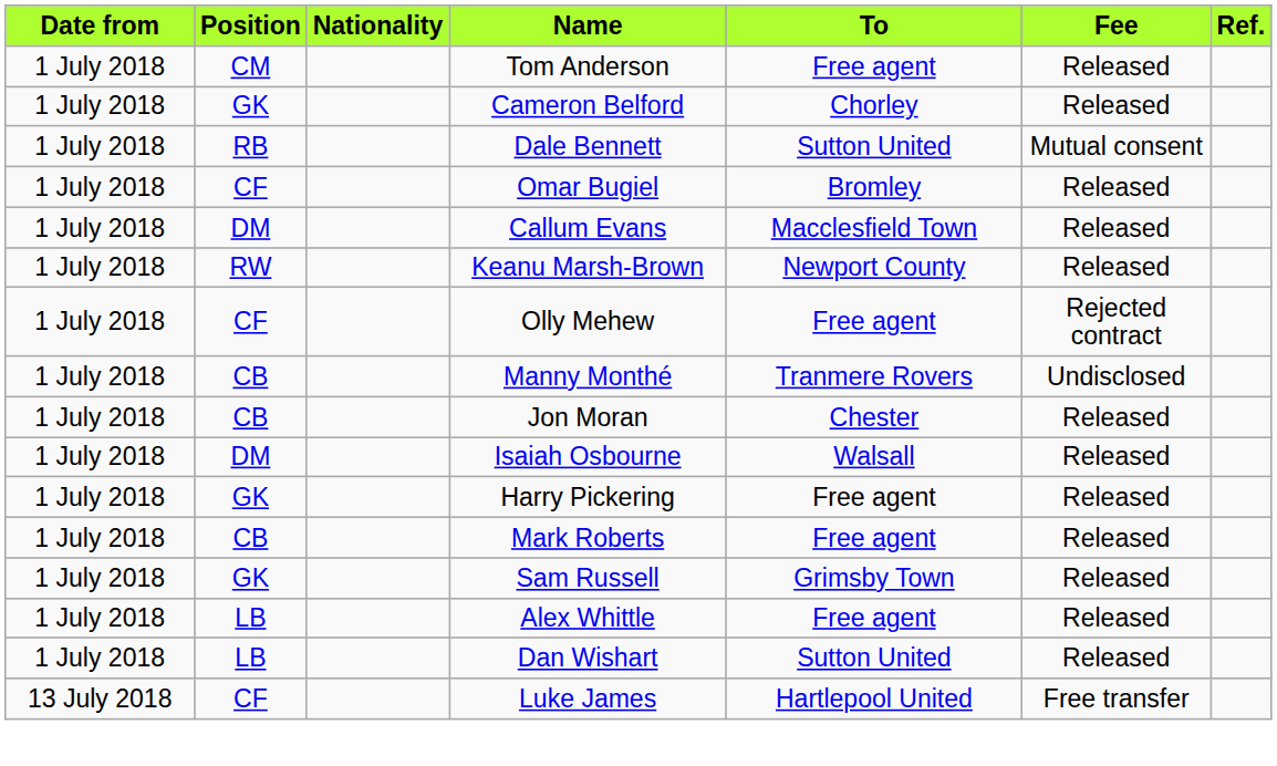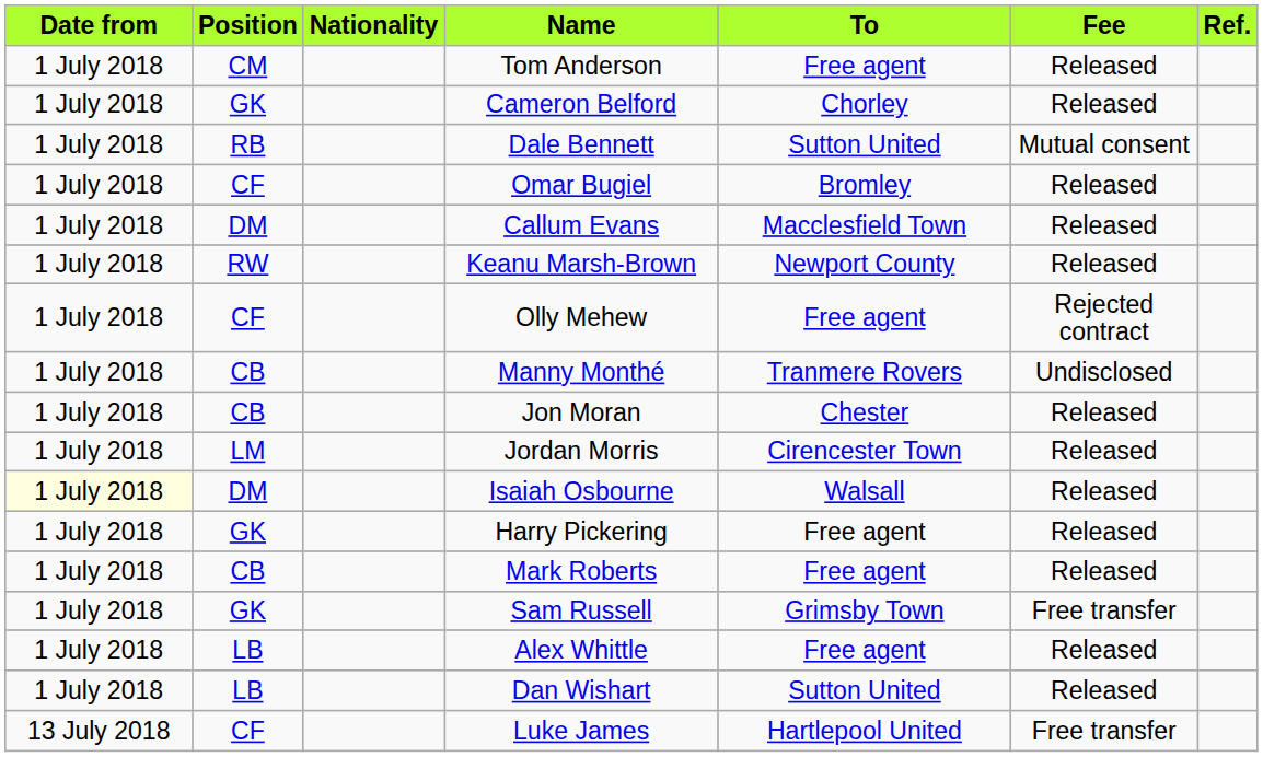+ row: 1 July 2018 | LM | Jordan Morris | Cirencester Town | Released
Isaiah Osbourne | Date from: no background -> lightyellow background
Sam Russell | Fee: Released -> Free transfer
